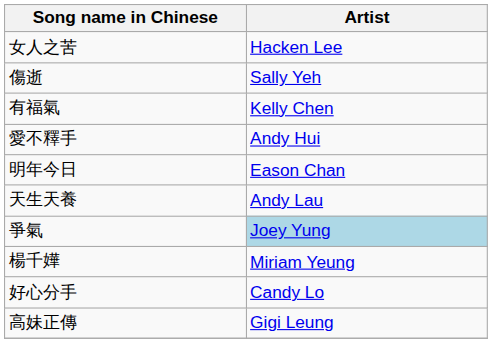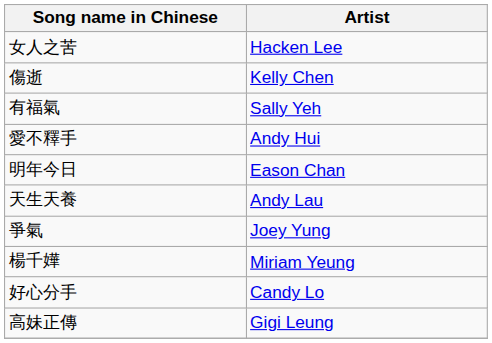傷逝 | Artist: Sally Yeh -> Kelly Chen
有福氣 | Artist: Kelly Chen -> Sally Yeh
爭氣 | Artist: lightblue background -> no background
